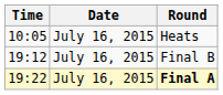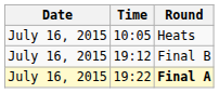columns swapped: Date <-> Time
